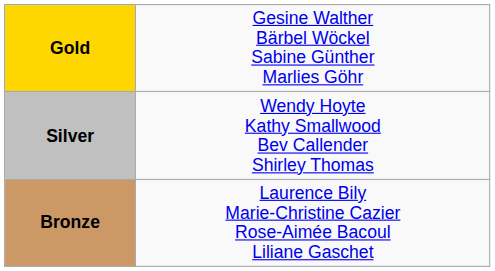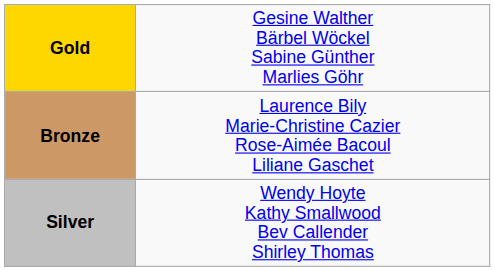rows swapped: Silver <-> Bronze
